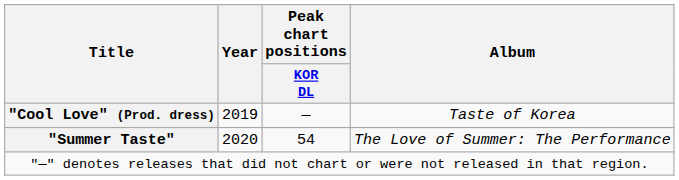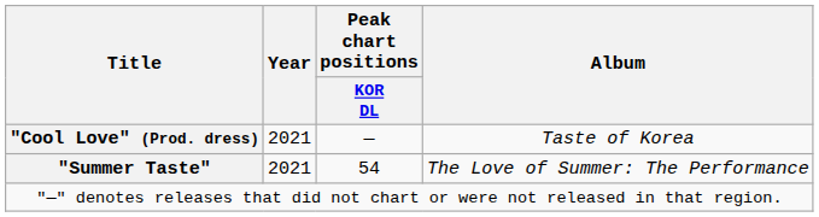"Cool Love" (Prod. dress) | Year: 2019 -> 2021
"Summer Taste" | Year: 2020 -> 2021
